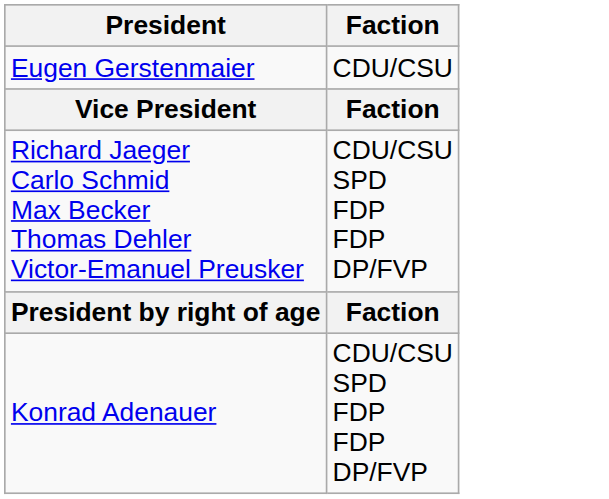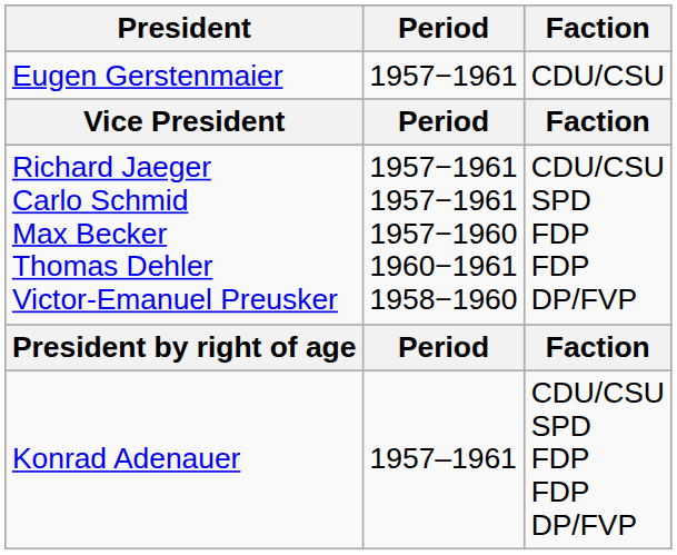+ column: Period | 1957−1961 | Period | 1957−1961 1957−1961 1957−1960 1960−1961 1958−1960 | Period | 1957–1961
